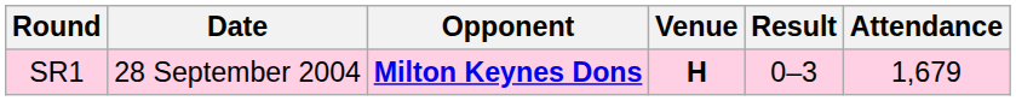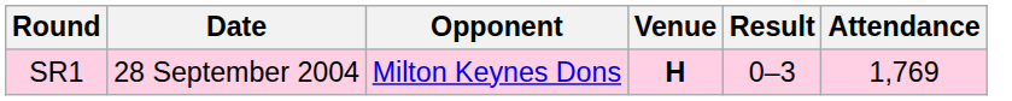SR1 | Opponent: bold -> normal
SR1 | Attendance: 1,679 -> 1,769
